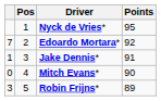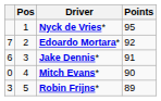Jake Dennis* | column 1: 1 -> 6
